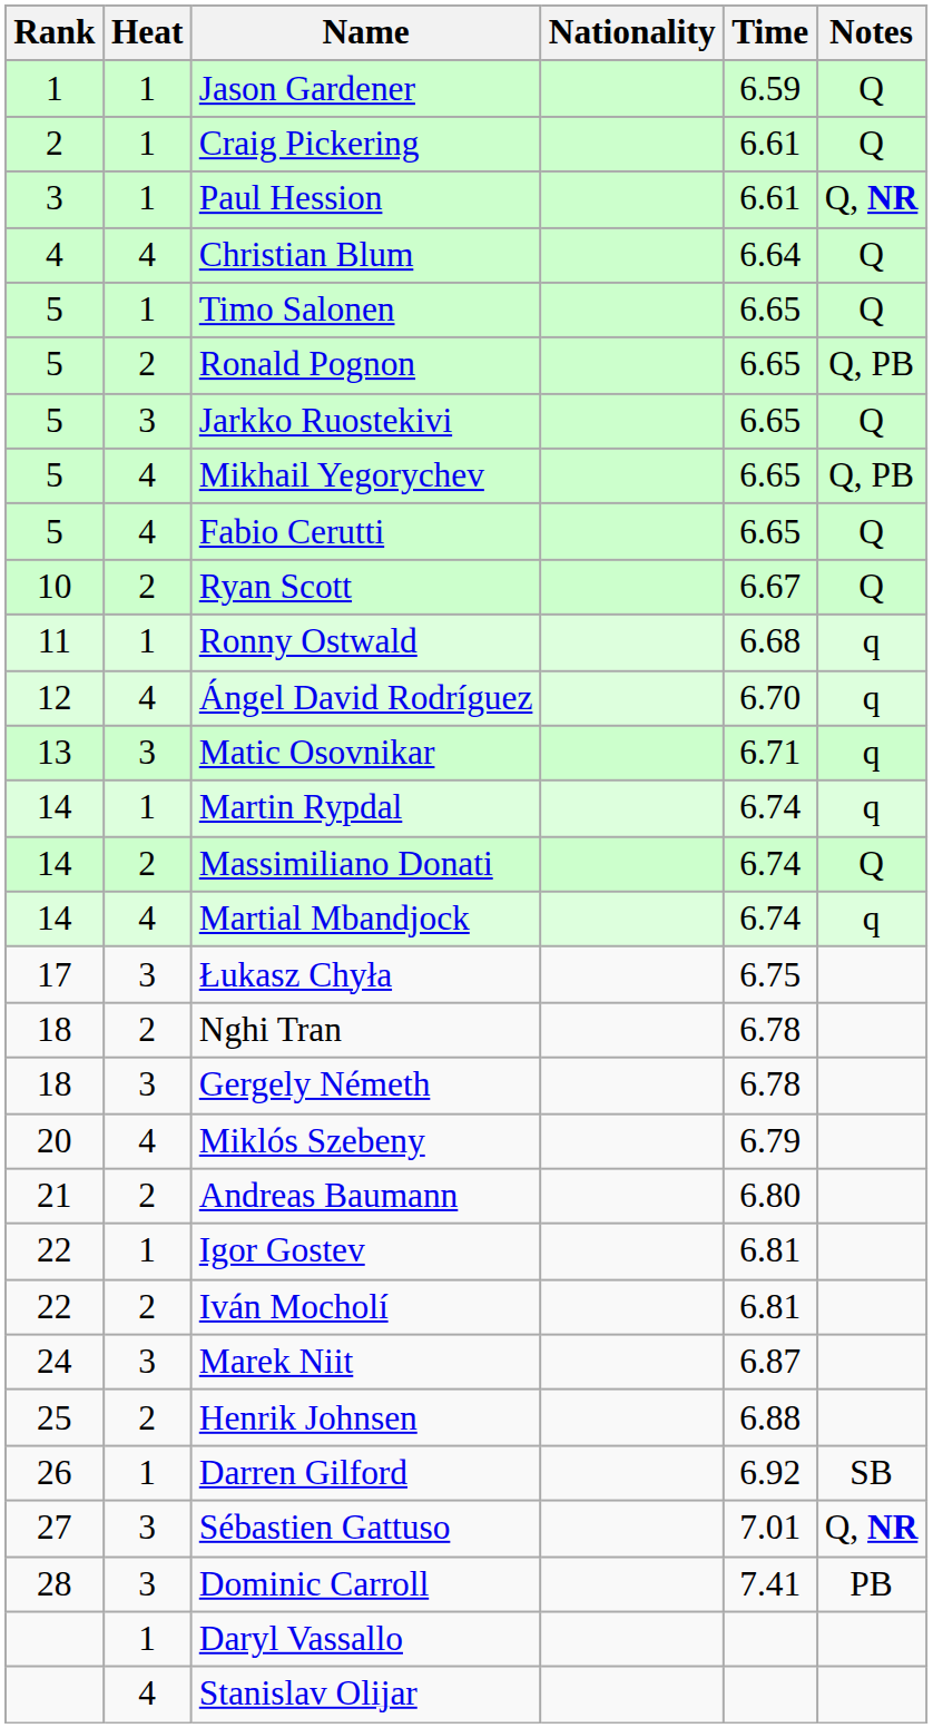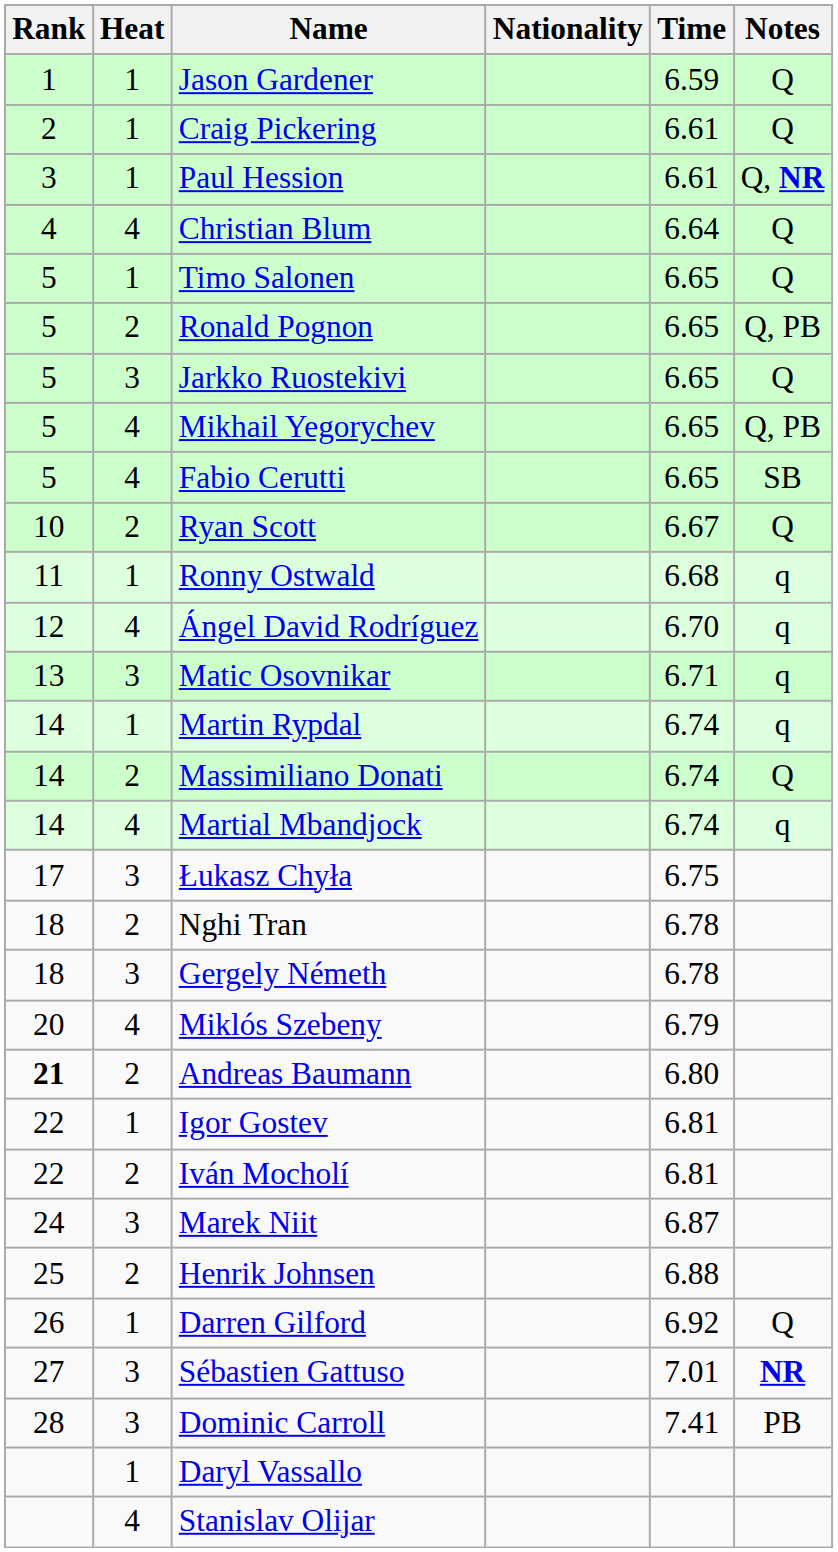Fabio Cerutti | Notes: Q -> SB
Andreas Baumann | Rank: normal -> bold
Darren Gilford | Notes: SB -> Q
Sébastien Gattuso | Notes: Q, NR -> NR
